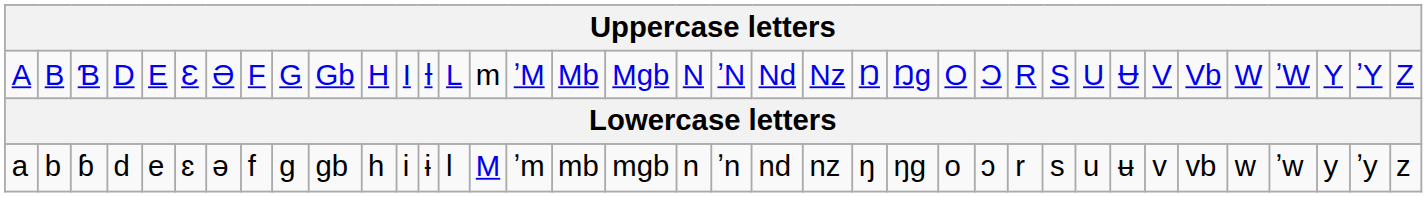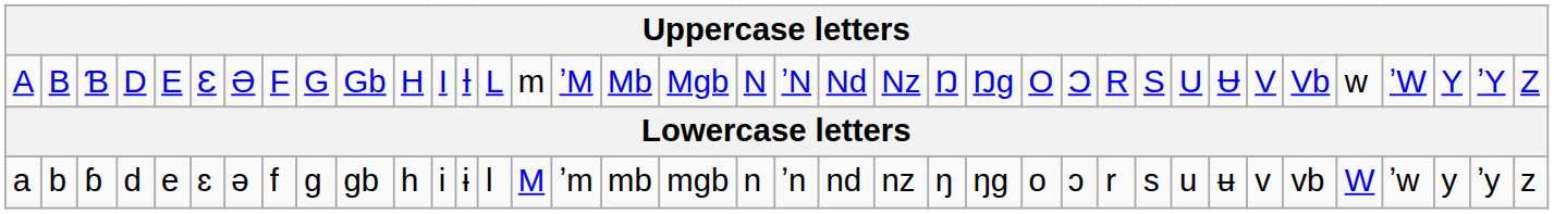A | column 33: W -> w
a | column 33: w -> W
